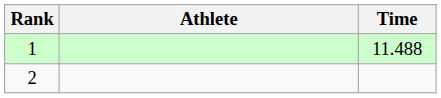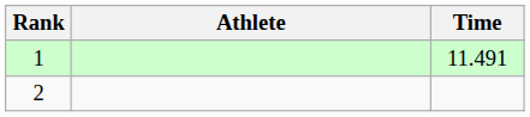1 | Time: 11.488 -> 11.491
